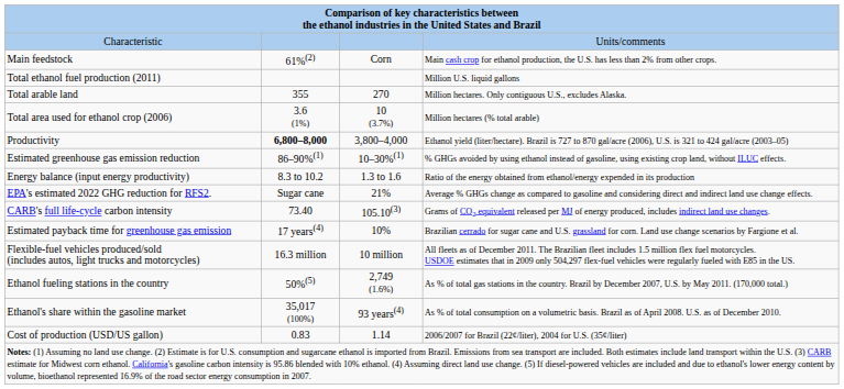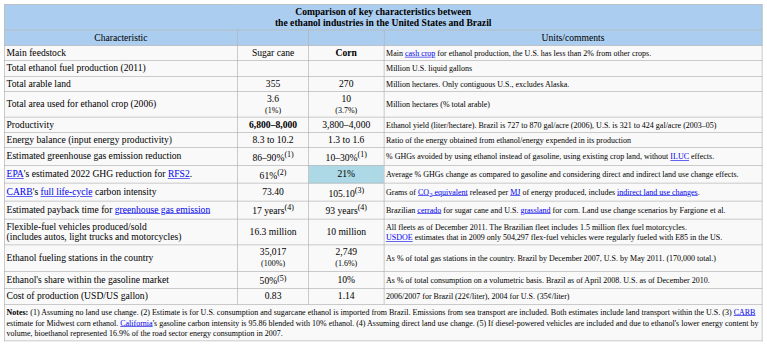Main feedstock | column 2: 61%(2) -> Sugar cane
Main feedstock | column 3: normal -> bold
rows swapped: Energy balance (input energy productivity) <-> Estimated greenhouse gas emission reduction
EPA's estimated 2022 GHG reduction for RFS2. | column 2: Sugar cane -> 61%(2)
EPA's estimated 2022 GHG reduction for RFS2. | column 3: no background -> lightblue background
Estimated payback time for greenhouse gas emission | column 3: 10% -> 93 years(4)
Ethanol fueling stations in the country | column 2: 50%(5) -> 35,017 (100%)
Ethanol's share within the gasoline market | column 2: 35,017 (100%) -> 50%(5)
Ethanol's share within the gasoline market | column 3: 93 years(4) -> 10%
